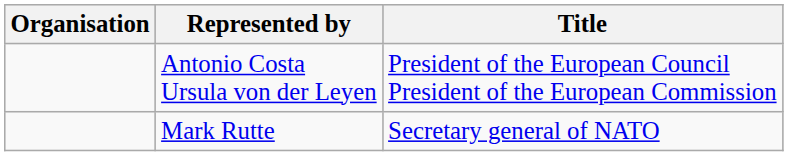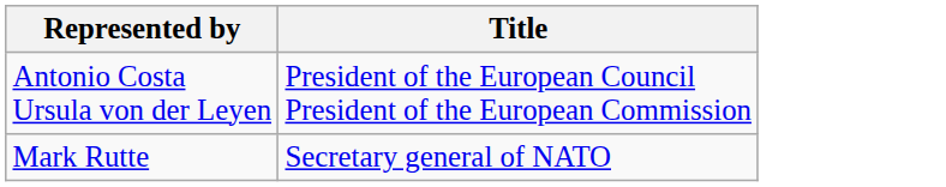- column: Organisation
